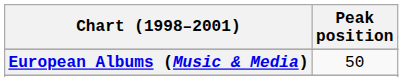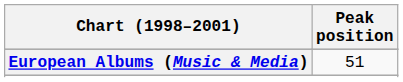European Albums (Music & Media) | Peak position: 50 -> 51
